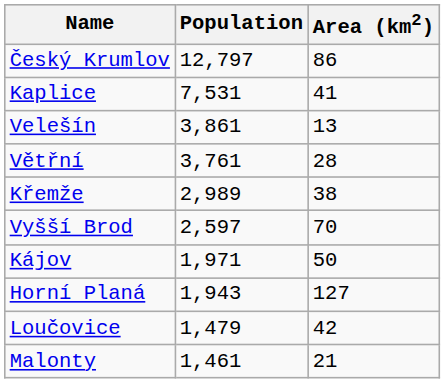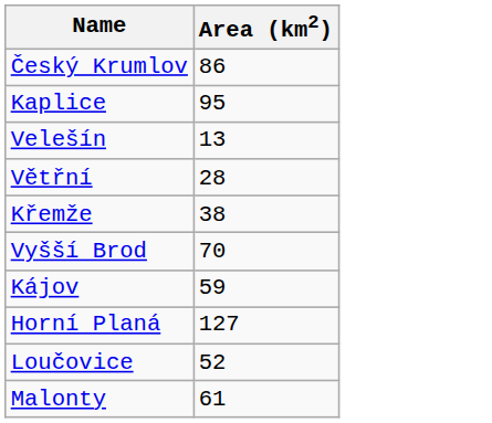- column: Population | 12,797 | 7,531 | 3,861 | 3,761 | 2,989 | 2,597 | 1,971 | 1,943 | 1,479 | 1,461
Kaplice | Area (km2): 41 -> 95
Kájov | Area (km2): 50 -> 59
Loučovice | Area (km2): 42 -> 52
Malonty | Area (km2): 21 -> 61
